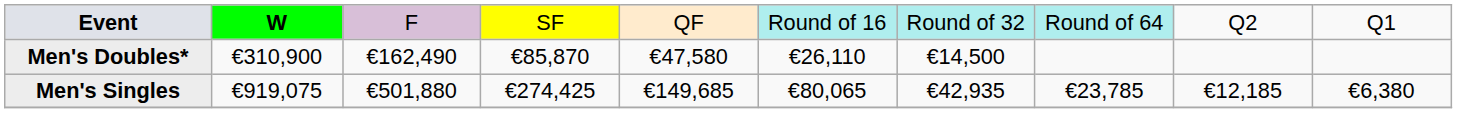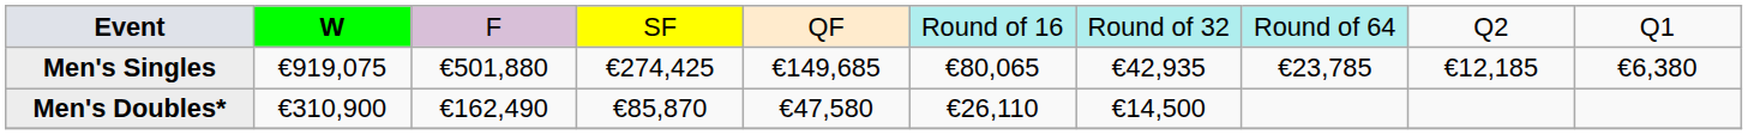rows swapped: Men's Singles <-> Men's Doubles*
